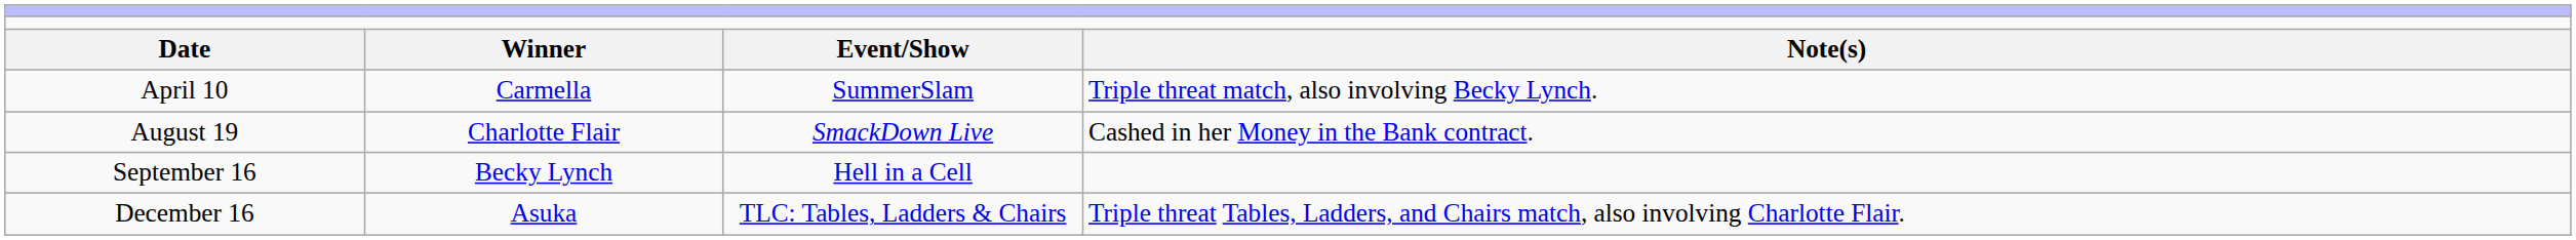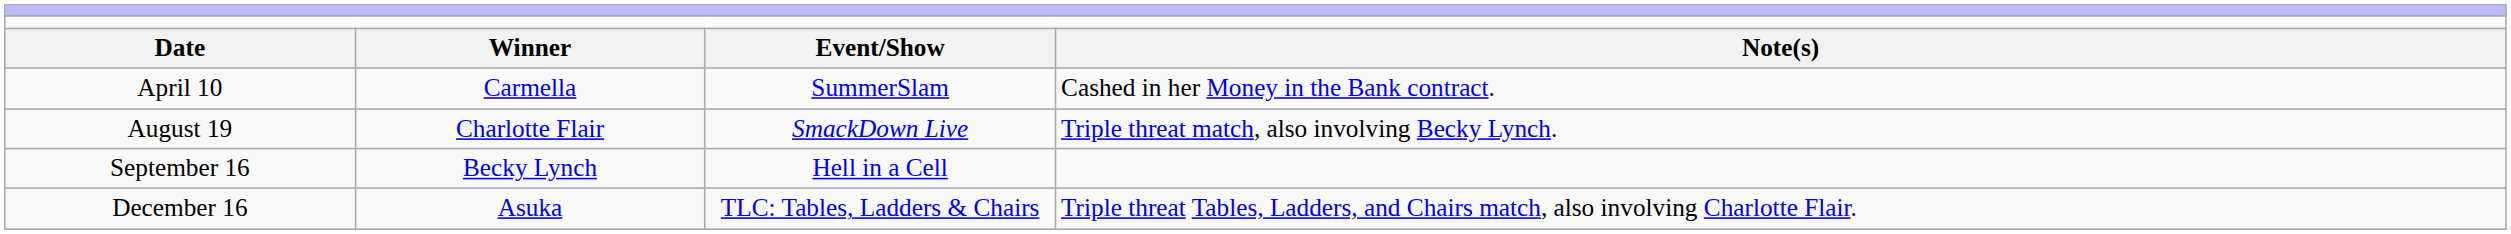April 10 | column 4: Triple threat match, also involving Becky Lynch. -> Cashed in her Money in the Bank contract.
August 19 | column 4: Cashed in her Money in the Bank contract. -> Triple threat match, also involving Becky Lynch.
